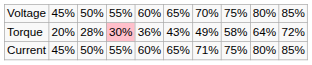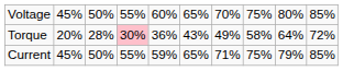Current | column 5: 60% -> 59%
Current | column 9: 80% -> 79%
